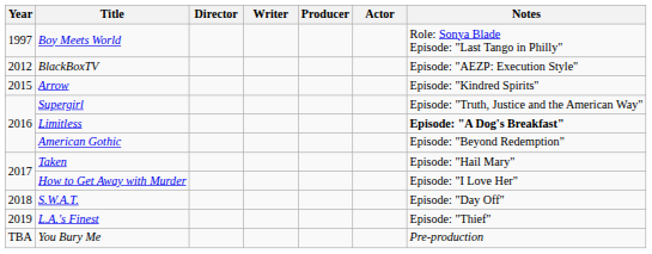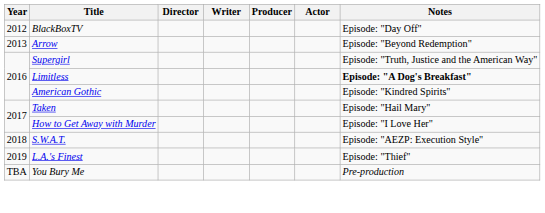- row: 1997 | Boy Meets World | Role: Sonya Blade Episode: "Last Tango in Philly"
BlackBoxTV | Notes: Episode: "AEZP: Execution Style" -> Episode: "Day Off"
Arrow | Year: 2015 -> 2013
Arrow | Notes: Episode: "Kindred Spirits" -> Episode: "Beyond Redemption"
American Gothic | Notes: Episode: "Beyond Redemption" -> Episode: "Kindred Spirits"
S.W.A.T. | Notes: Episode: "Day Off" -> Episode: "AEZP: Execution Style"
